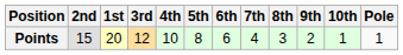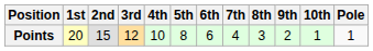columns swapped: 1st <-> 2nd
